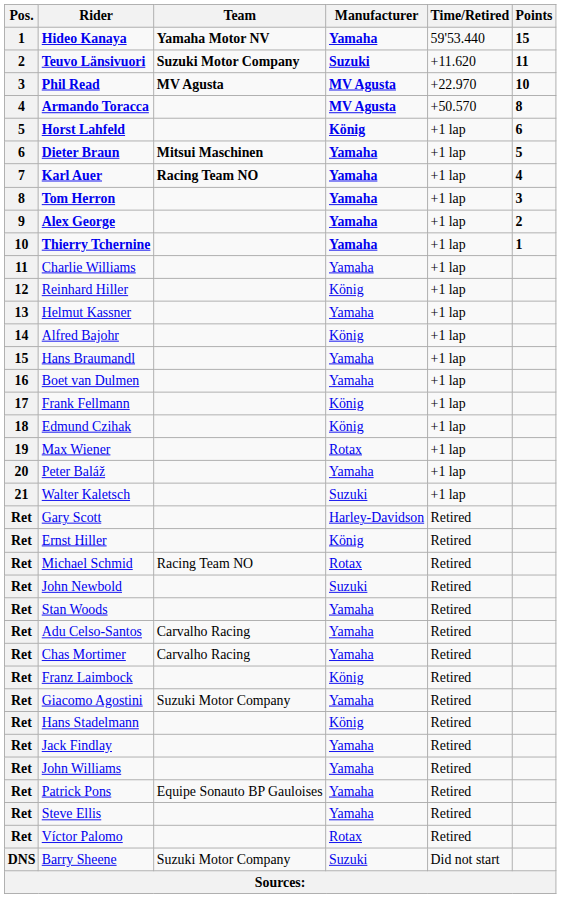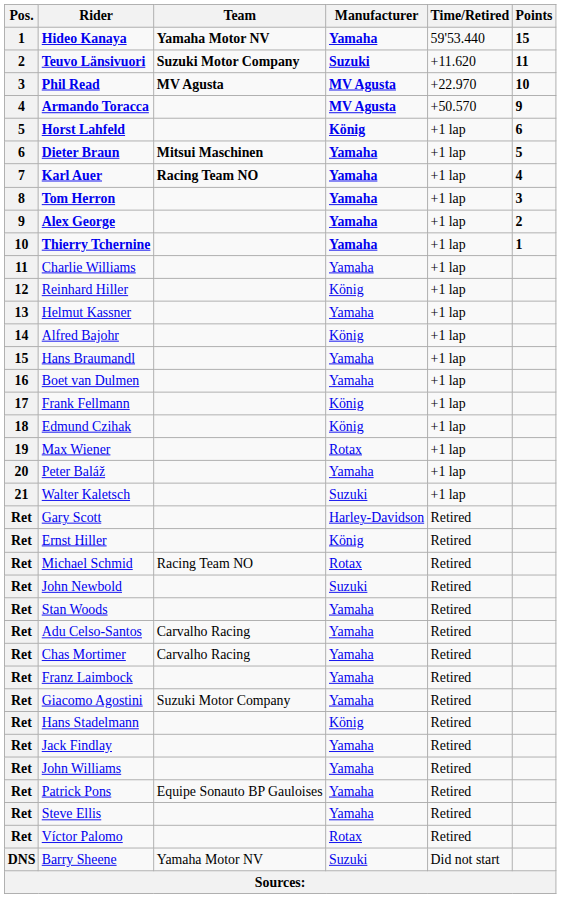Armando Toracca | Points: 8 -> 9
Franz Laimbock | Manufacturer: König -> Yamaha
Barry Sheene | Team: Suzuki Motor Company -> Yamaha Motor NV
